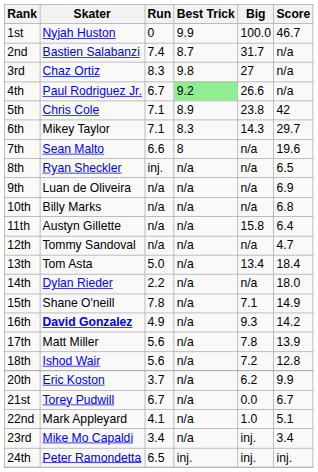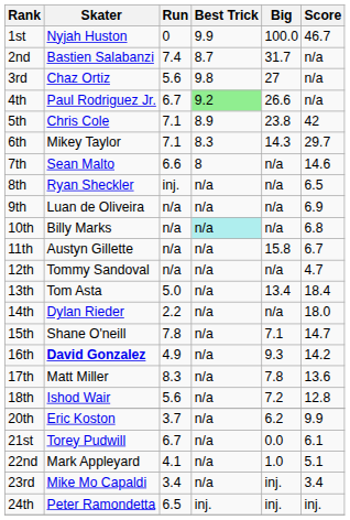3rd | Run: 8.3 -> 5.6
7th | Score: 19.6 -> 14.6
10th | Best Trick: no background -> paleturquoise background
11th | Score: 6.4 -> 6.7
15th | Score: 14.9 -> 14.7
17th | Run: 5.6 -> 8.3
17th | Score: 13.9 -> 13.6
21st | Score: 6.7 -> 6.1
